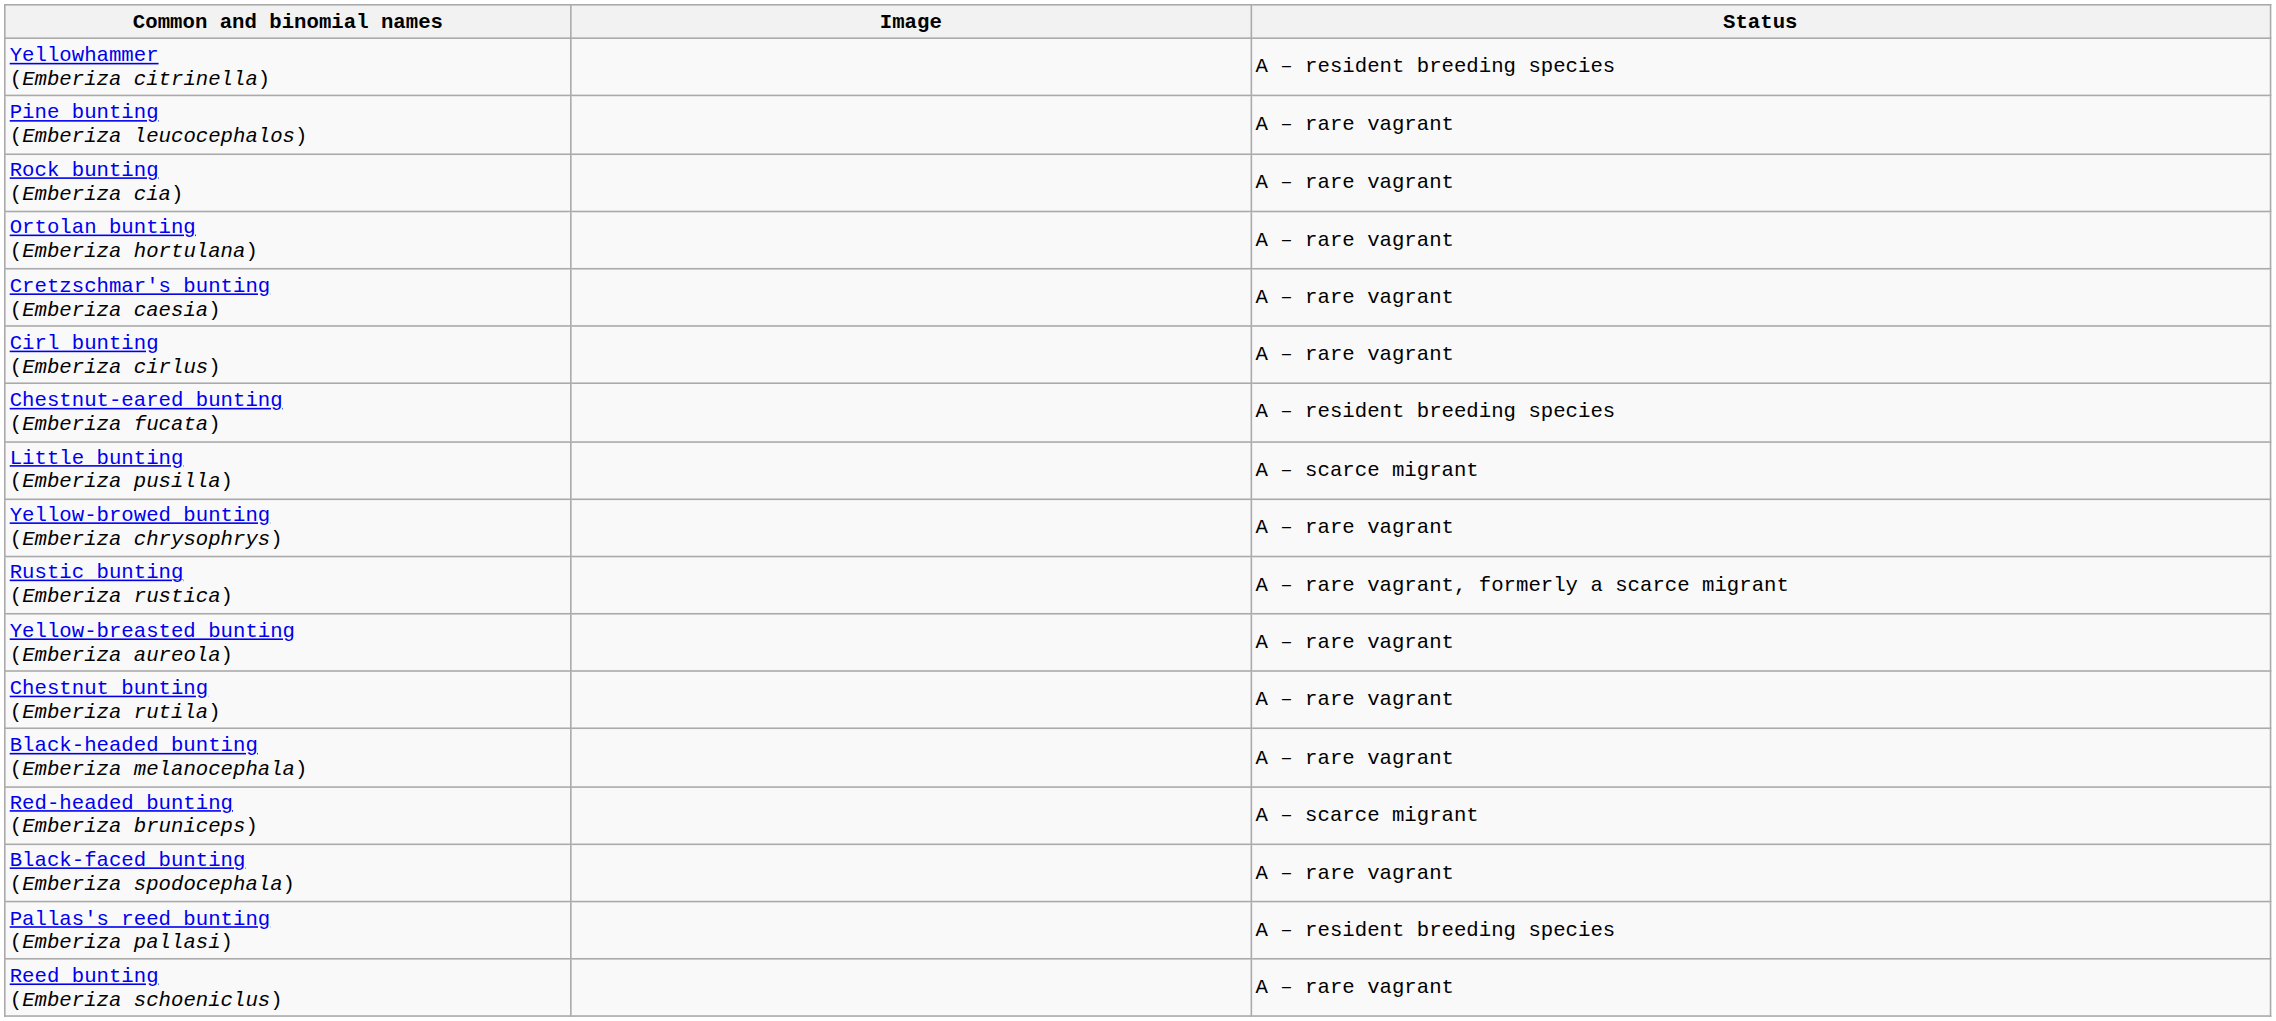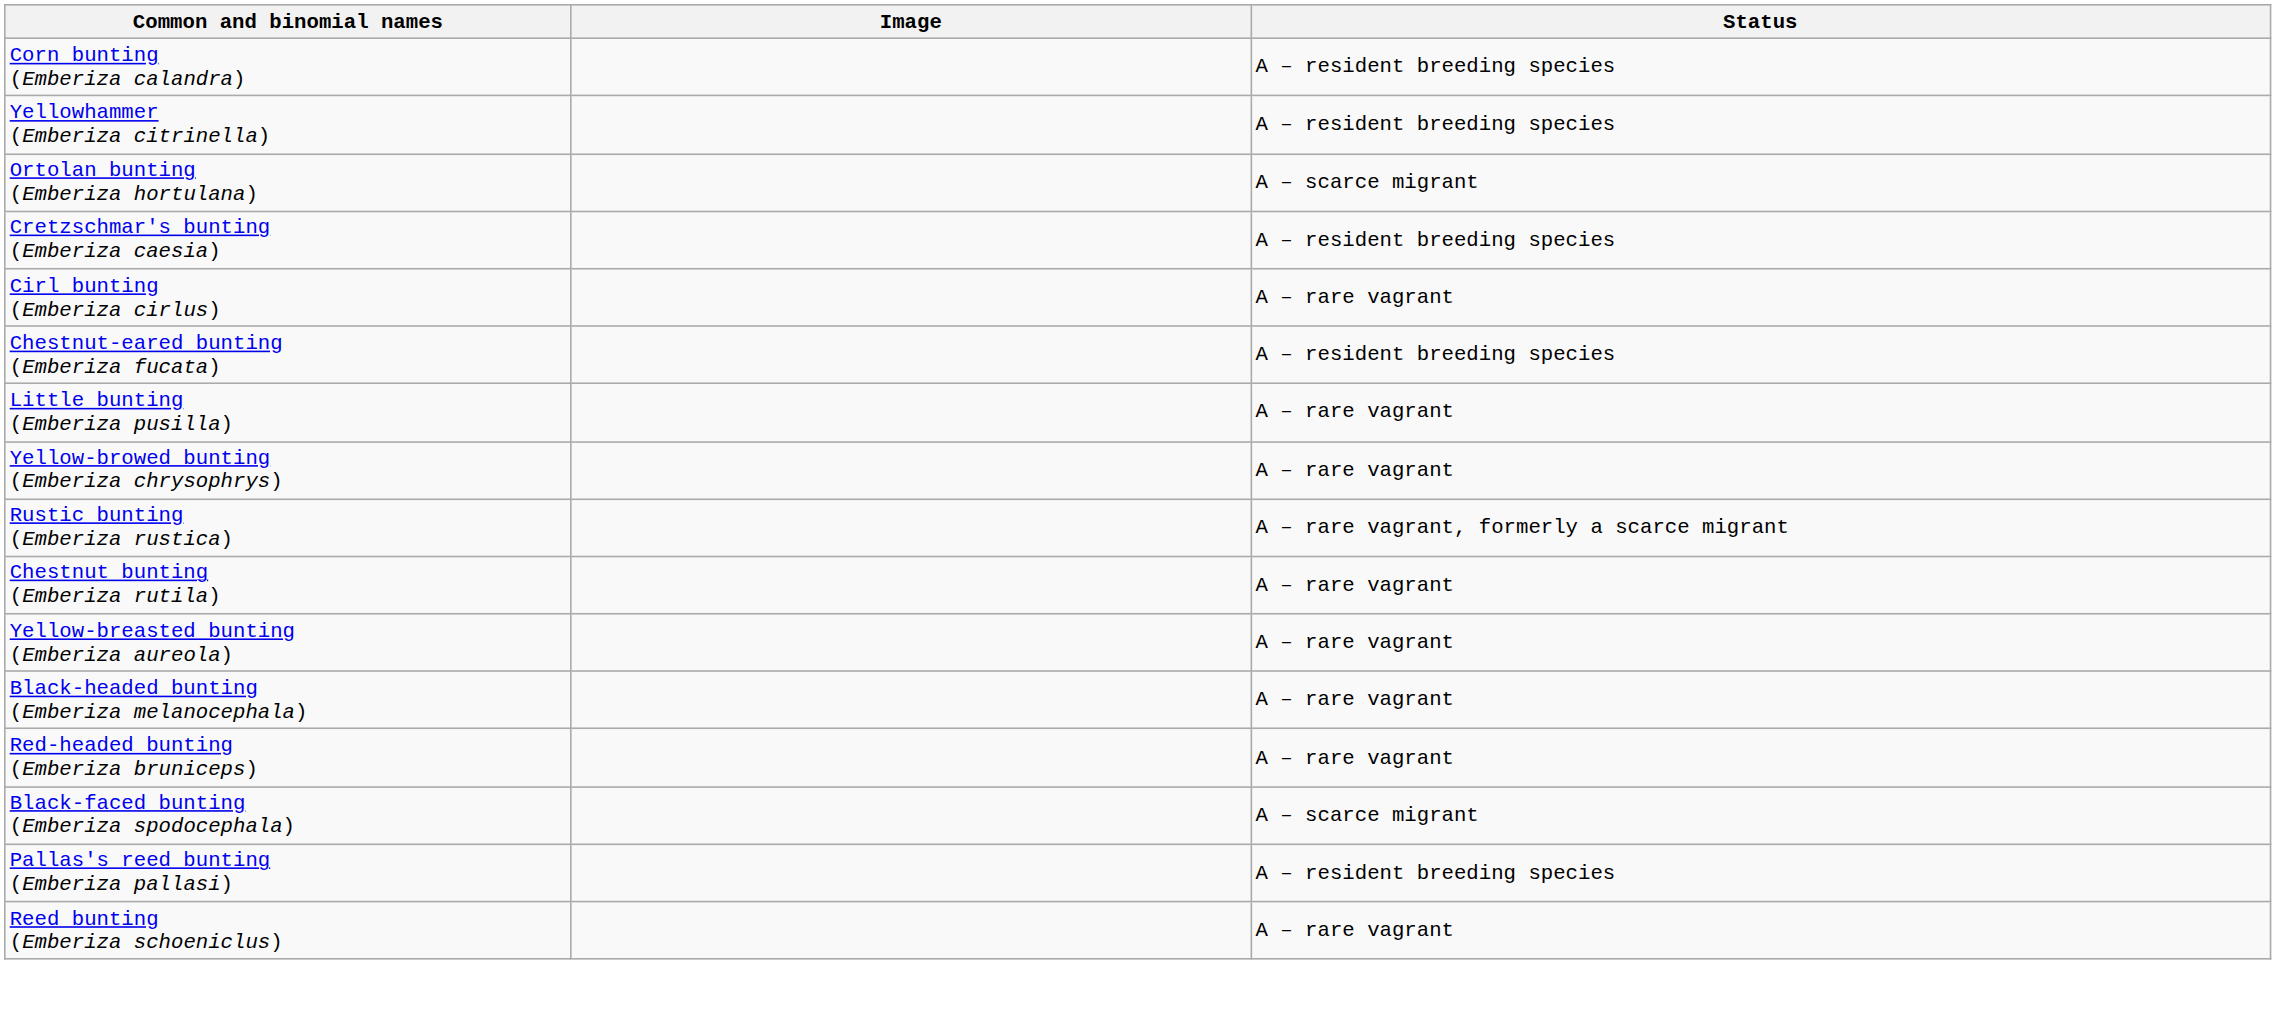+ row: Corn bunting (Emberiza calandra) | A – resident breeding species
- row: Pine bunting (Emberiza leucocephalos) | A – rare vagrant
- row: Rock bunting (Emberiza cia) | A – rare vagrant
Ortolan bunting (Emberiza hortulana) | Status: A – rare vagrant -> A – scarce migrant
Cretzschmar's bunting (Emberiza caesia) | Status: A – rare vagrant -> A – resident breeding species
Little bunting (Emberiza pusilla) | Status: A – scarce migrant -> A – rare vagrant
rows swapped: Yellow-breasted bunting (Emberiza aureola) <-> Chestnut bunting (Emberiza rutila)
Red-headed bunting (Emberiza bruniceps) | Status: A – scarce migrant -> A – rare vagrant
Black-faced bunting (Emberiza spodocephala) | Status: A – rare vagrant -> A – scarce migrant
